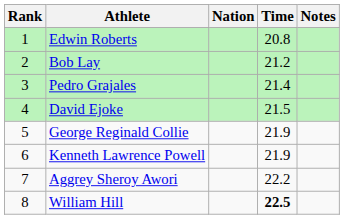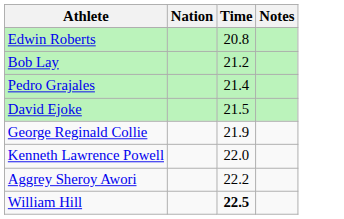- column: Rank | 1 | 2 | 3 | 4 | 5 | 6 | 7 | 8
Kenneth Lawrence Powell | Time: 21.9 -> 22.0
